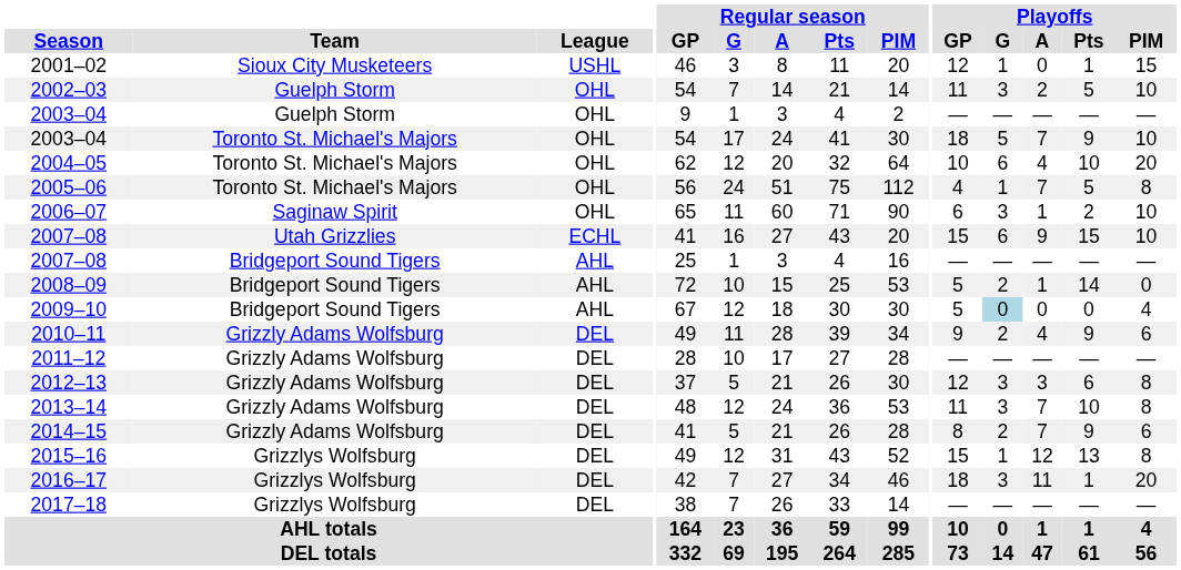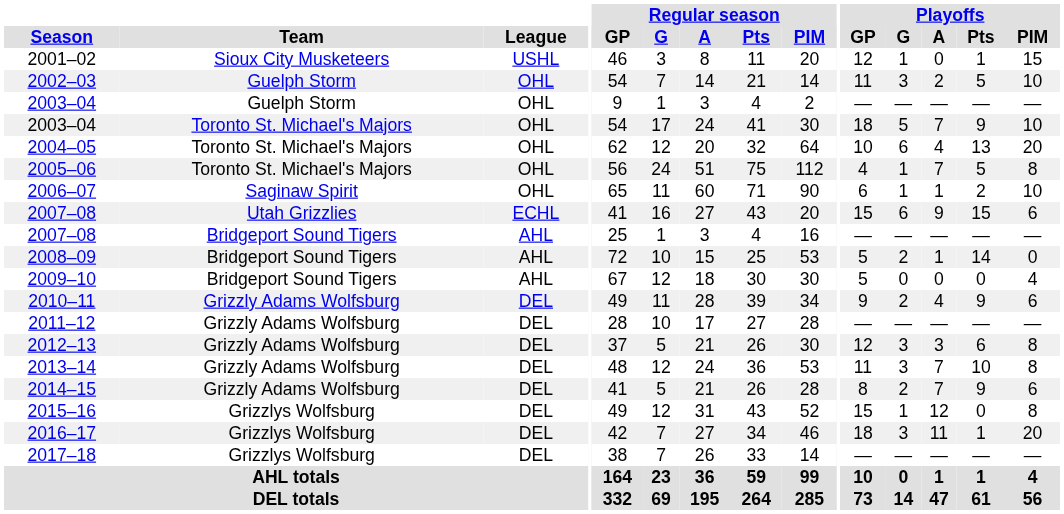2004–05 | Playoffs / Pts: 10 -> 13
2006–07 | Playoffs / G: 3 -> 1
2007–08 / Utah Grizzlies | Playoffs / PIM: 10 -> 6
2009–10 | Playoffs / G: lightblue background -> no background
2015–16 | Playoffs / Pts: 13 -> 0
